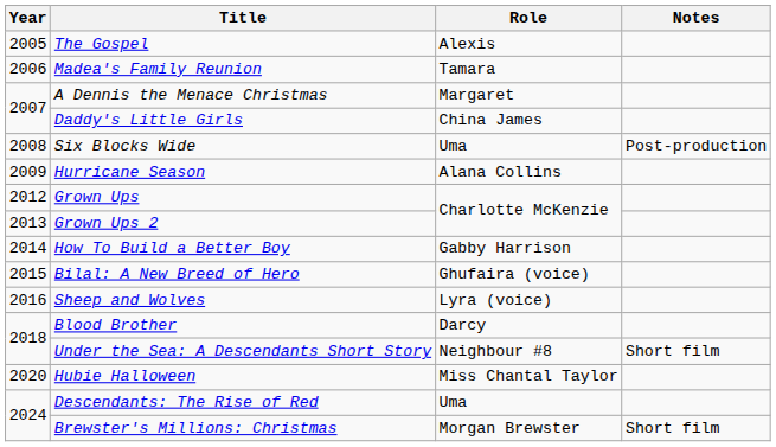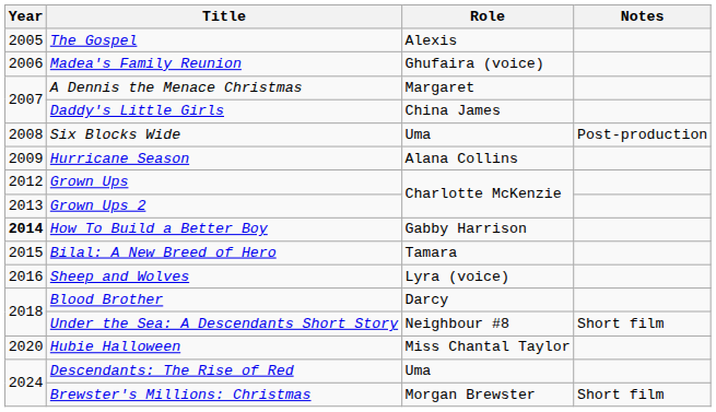Madea's Family Reunion | Role: Tamara -> Ghufaira (voice)
How To Build a Better Boy | Year: normal -> bold
Bilal: A New Breed of Hero | Role: Ghufaira (voice) -> Tamara
